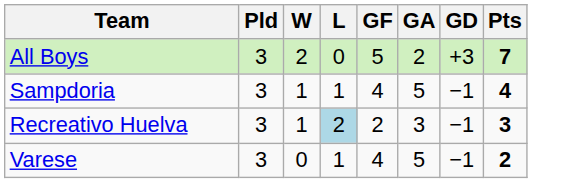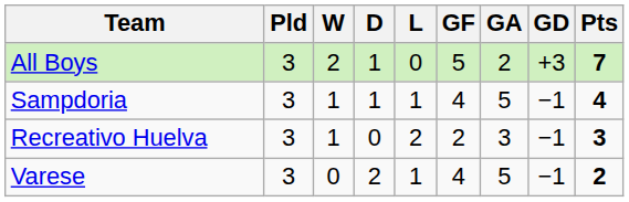+ column: D | 1 | 1 | 0 | 2
Recreativo Huelva | L: lightblue background -> no background
